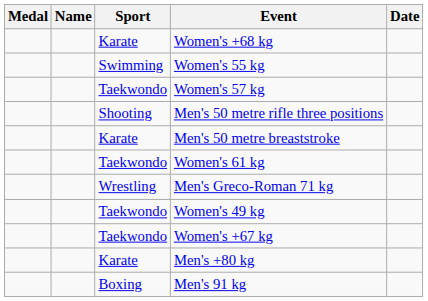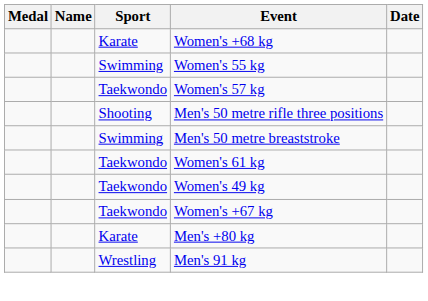Men's 50 metre breaststroke | Sport: Karate -> Swimming
- row: Wrestling | Men's Greco-Roman 71 kg
Men's 91 kg | Sport: Boxing -> Wrestling
